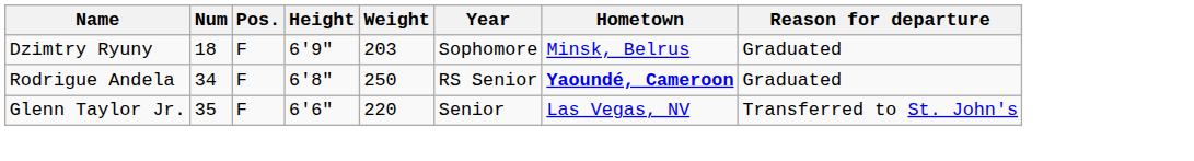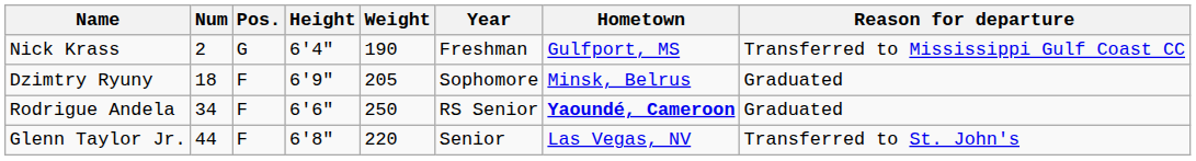+ row: Nick Krass | 2 | G | 6'4" | 190 | Freshman | Gulfport, MS | Transferred to Mississippi Gulf Coast CC
Dzimtry Ryuny | Weight: 203 -> 205
Rodrigue Andela | Height: 6'8" -> 6'6"
Glenn Taylor Jr. | Num: 35 -> 44
Glenn Taylor Jr. | Height: 6'6" -> 6'8"
